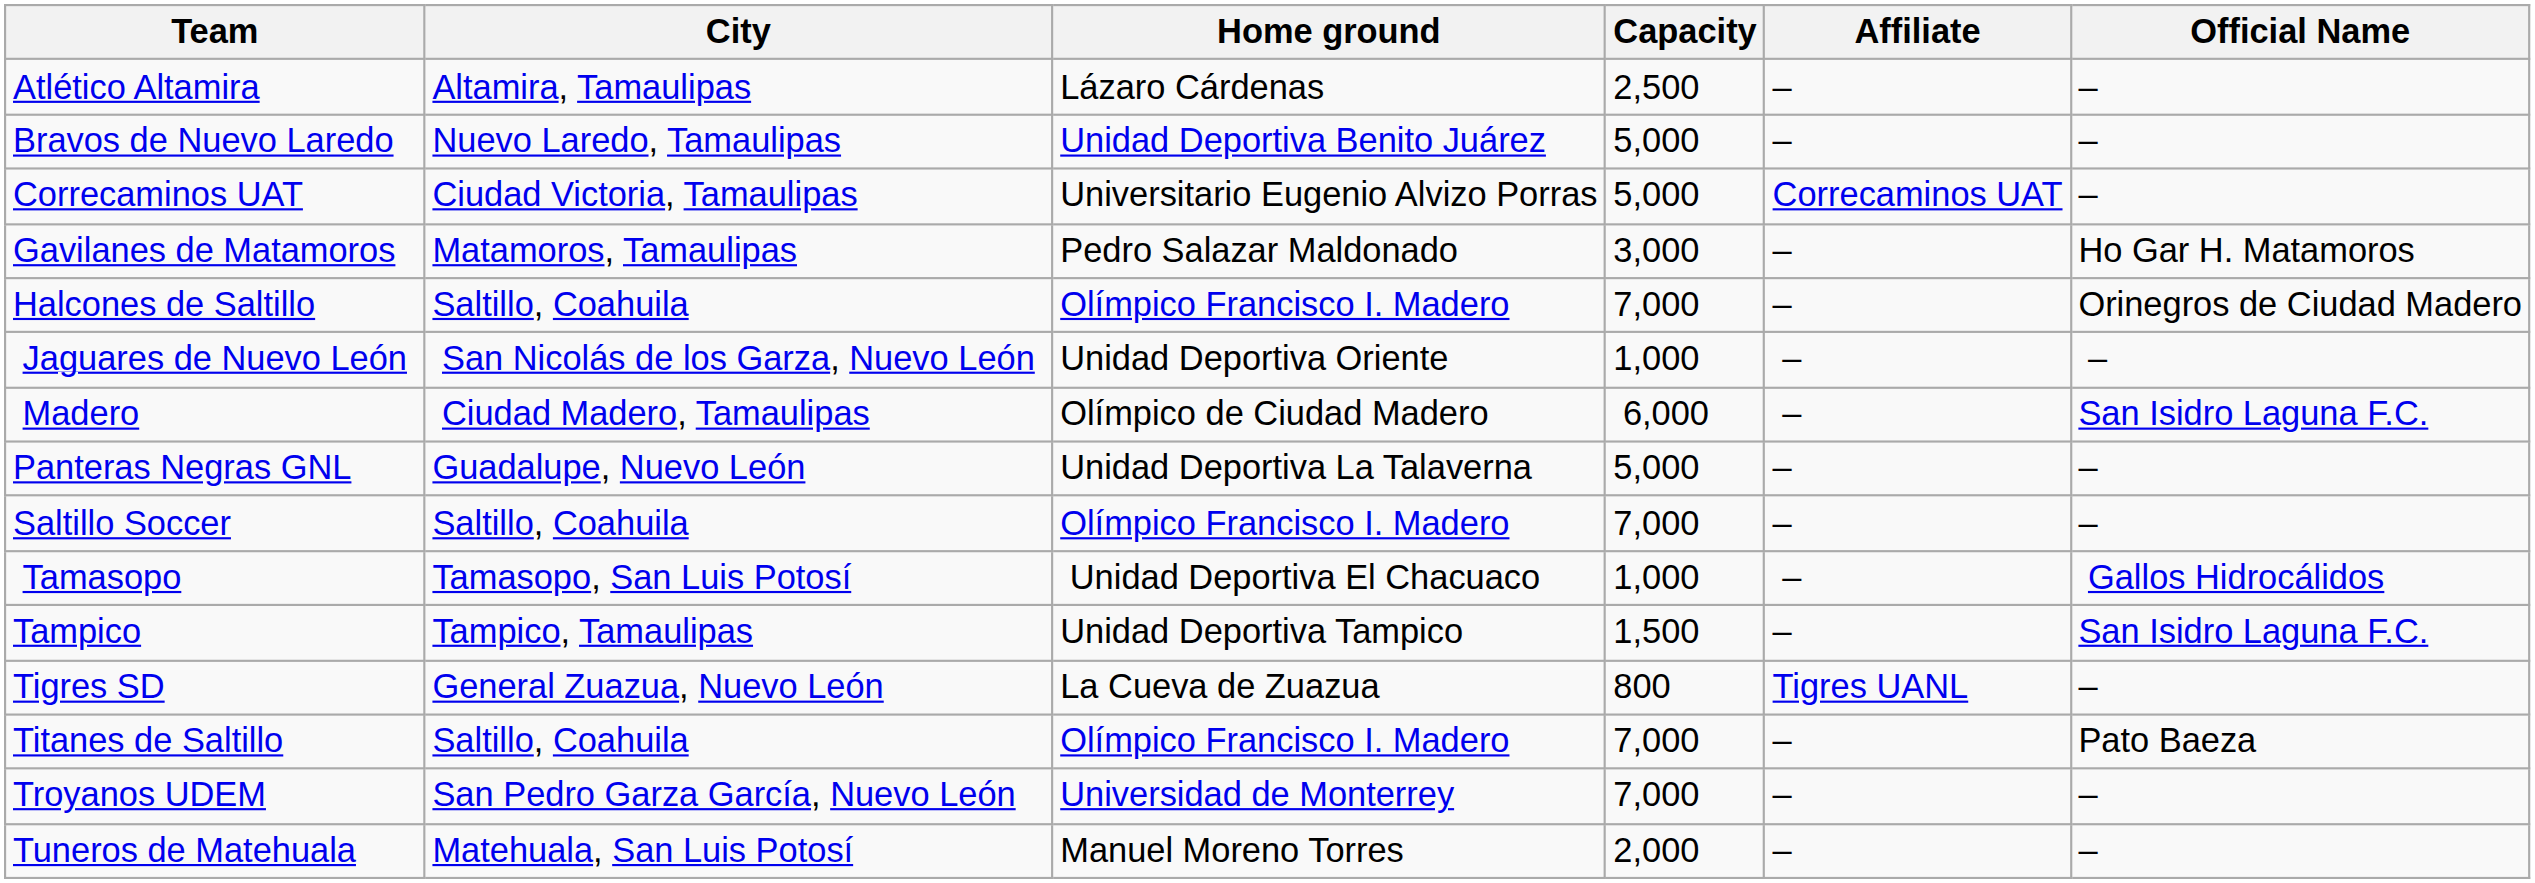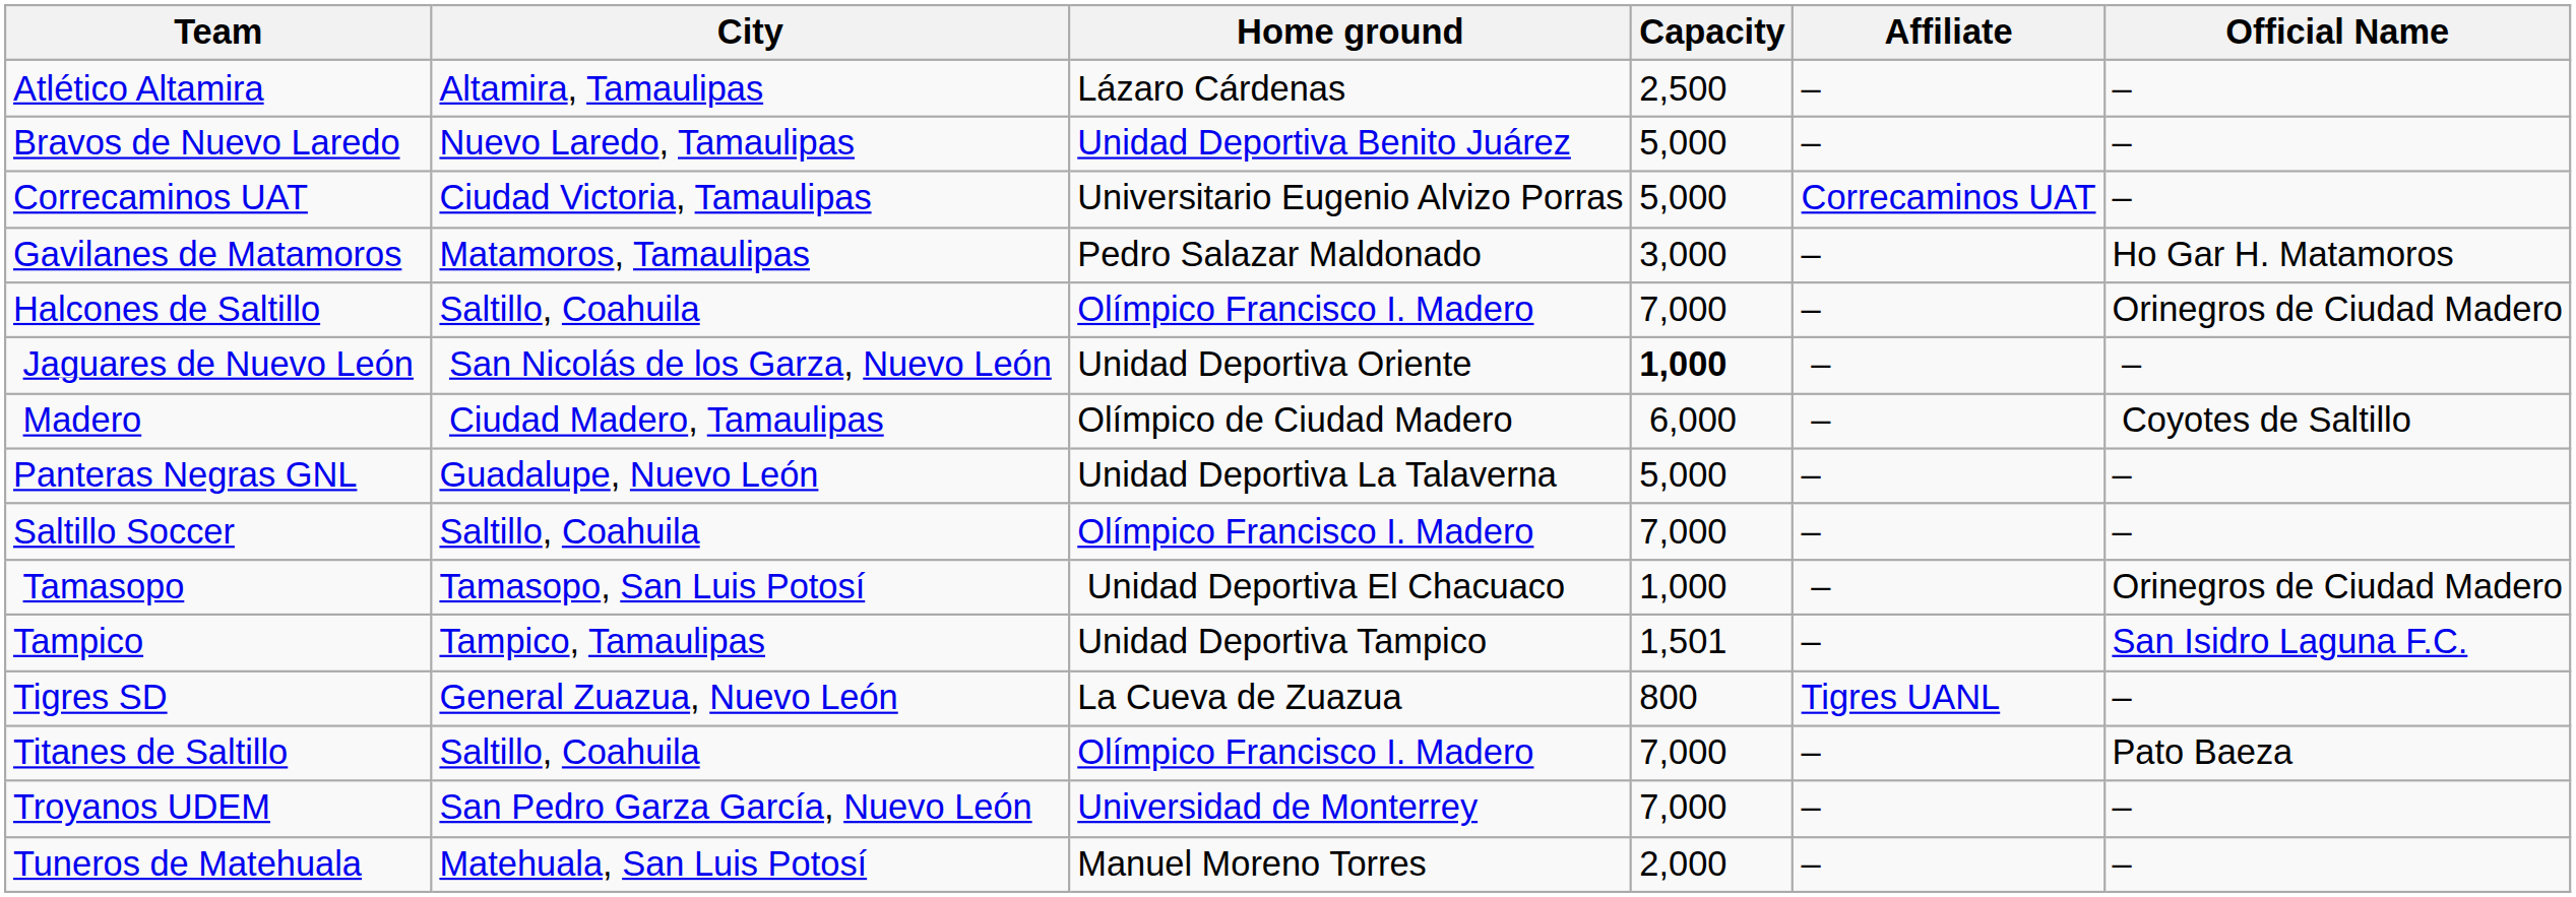Jaguares de Nuevo León | Capacity: normal -> bold
Madero | Official Name: San Isidro Laguna F.C. -> Coyotes de Saltillo
Tamasopo | Official Name: Gallos Hidrocálidos -> Orinegros de Ciudad Madero
Tampico | Capacity: 1,500 -> 1,501
